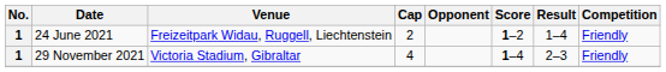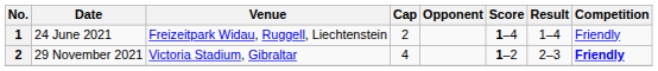24 June 2021 | Score: 1–2 -> 1–4
29 November 2021 | No.: 1 -> 2
29 November 2021 | Score: 1–4 -> 1–2
29 November 2021 | Competition: normal -> bold
